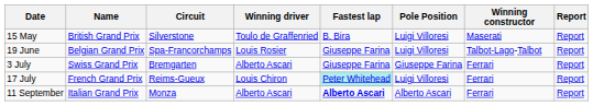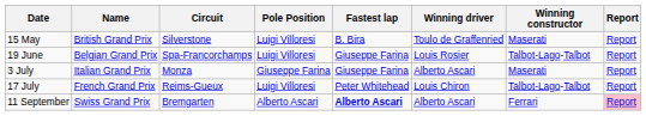columns swapped: Pole Position <-> Winning driver
3 July | Name: Swiss Grand Prix -> Italian Grand Prix
3 July | Circuit: Bremgarten -> Monza
3 July | Winning constructor: Ferrari -> Maserati
17 July | Fastest lap: paleturquoise background -> no background
17 July | Winning constructor: Ferrari -> Talbot-Lago-Talbot
11 September | Name: Italian Grand Prix -> Swiss Grand Prix
11 September | Circuit: Monza -> Bremgarten
11 September | Report: no background -> pink background
